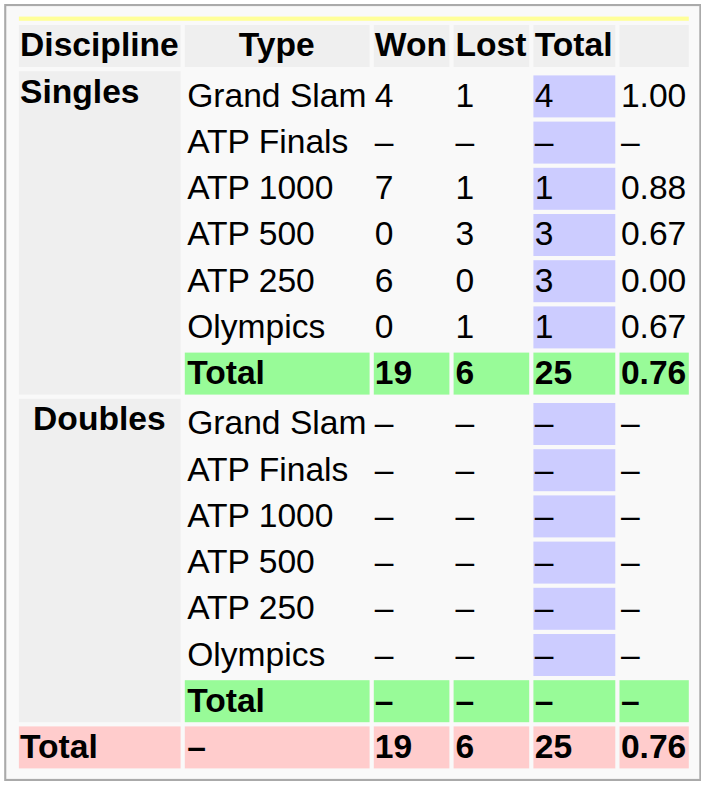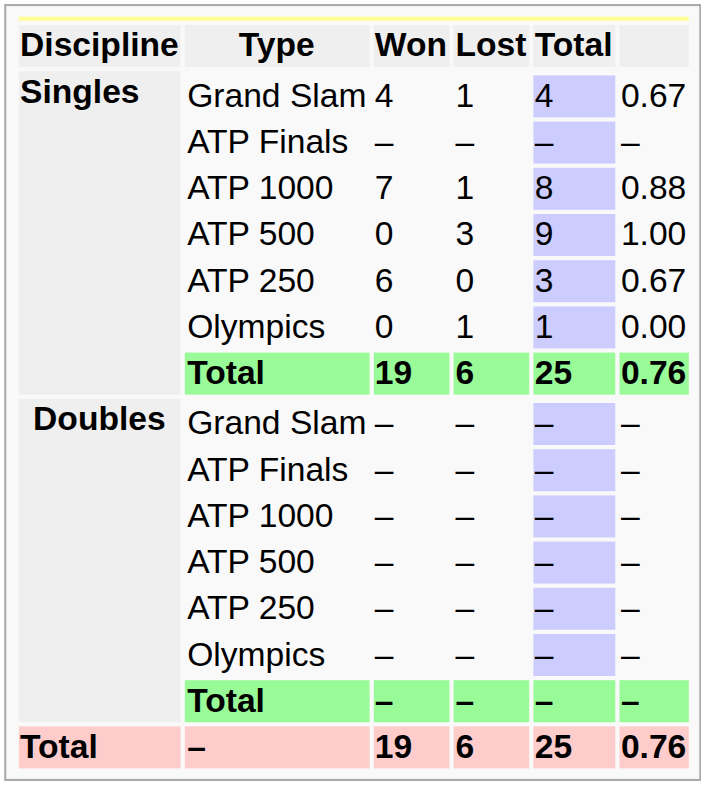Singles / Grand Slam | column 6: 1.00 -> 0.67
Singles / ATP 1000 | Total: 1 -> 8
Singles / ATP 500 | Total: 3 -> 9
Singles / ATP 500 | column 6: 0.67 -> 1.00
Singles / ATP 250 | column 6: 0.00 -> 0.67
Singles / Olympics | column 6: 0.67 -> 0.00
